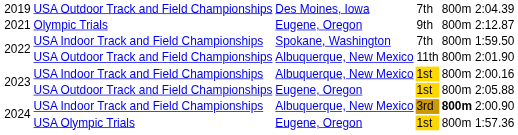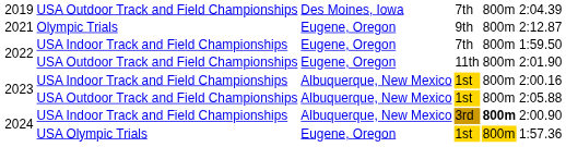USA Indoor Track and Field Championships / 7th | column 3: Spokane, Washington -> Eugene, Oregon
11th | column 3: Albuquerque, New Mexico -> Eugene, Oregon
USA Outdoor Track and Field Championships / 1st | column 3: Eugene, Oregon -> Albuquerque, New Mexico
USA Olympic Trials / 1st | column 5: no background -> gold background
